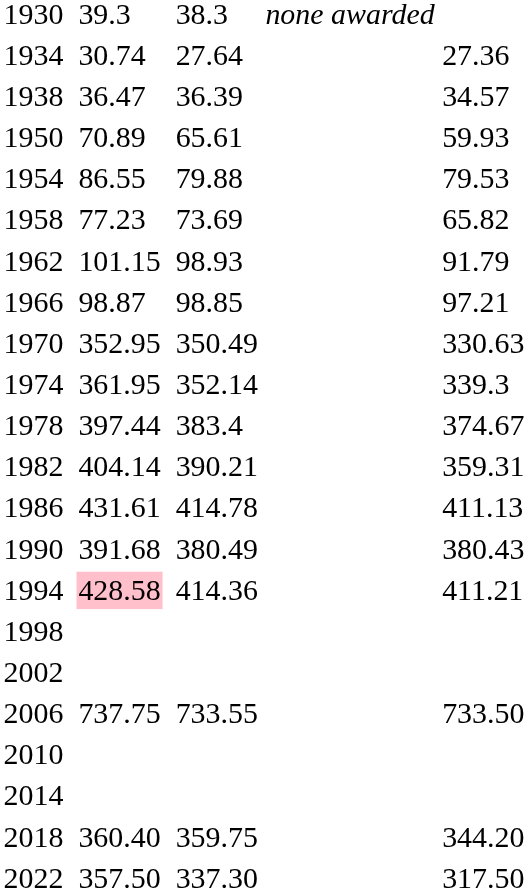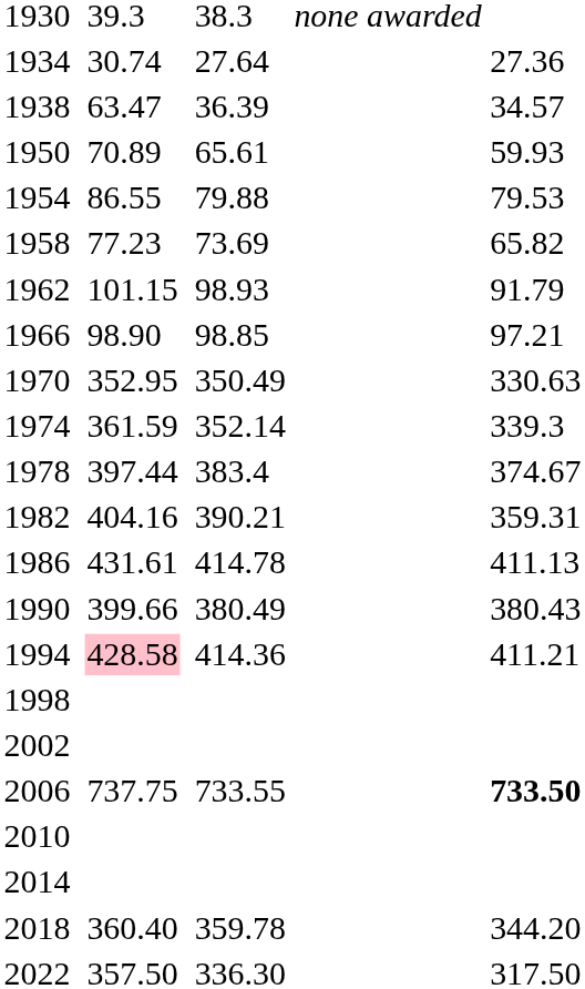1938 | column 3: 36.47 -> 63.47
1966 | column 3: 98.87 -> 98.90
1974 | column 3: 361.95 -> 361.59
1982 | column 3: 404.14 -> 404.16
1990 | column 3: 391.68 -> 399.66
2006 | column 7: normal -> bold
2018 | column 5: 359.75 -> 359.78
2022 | column 5: 337.30 -> 336.30
